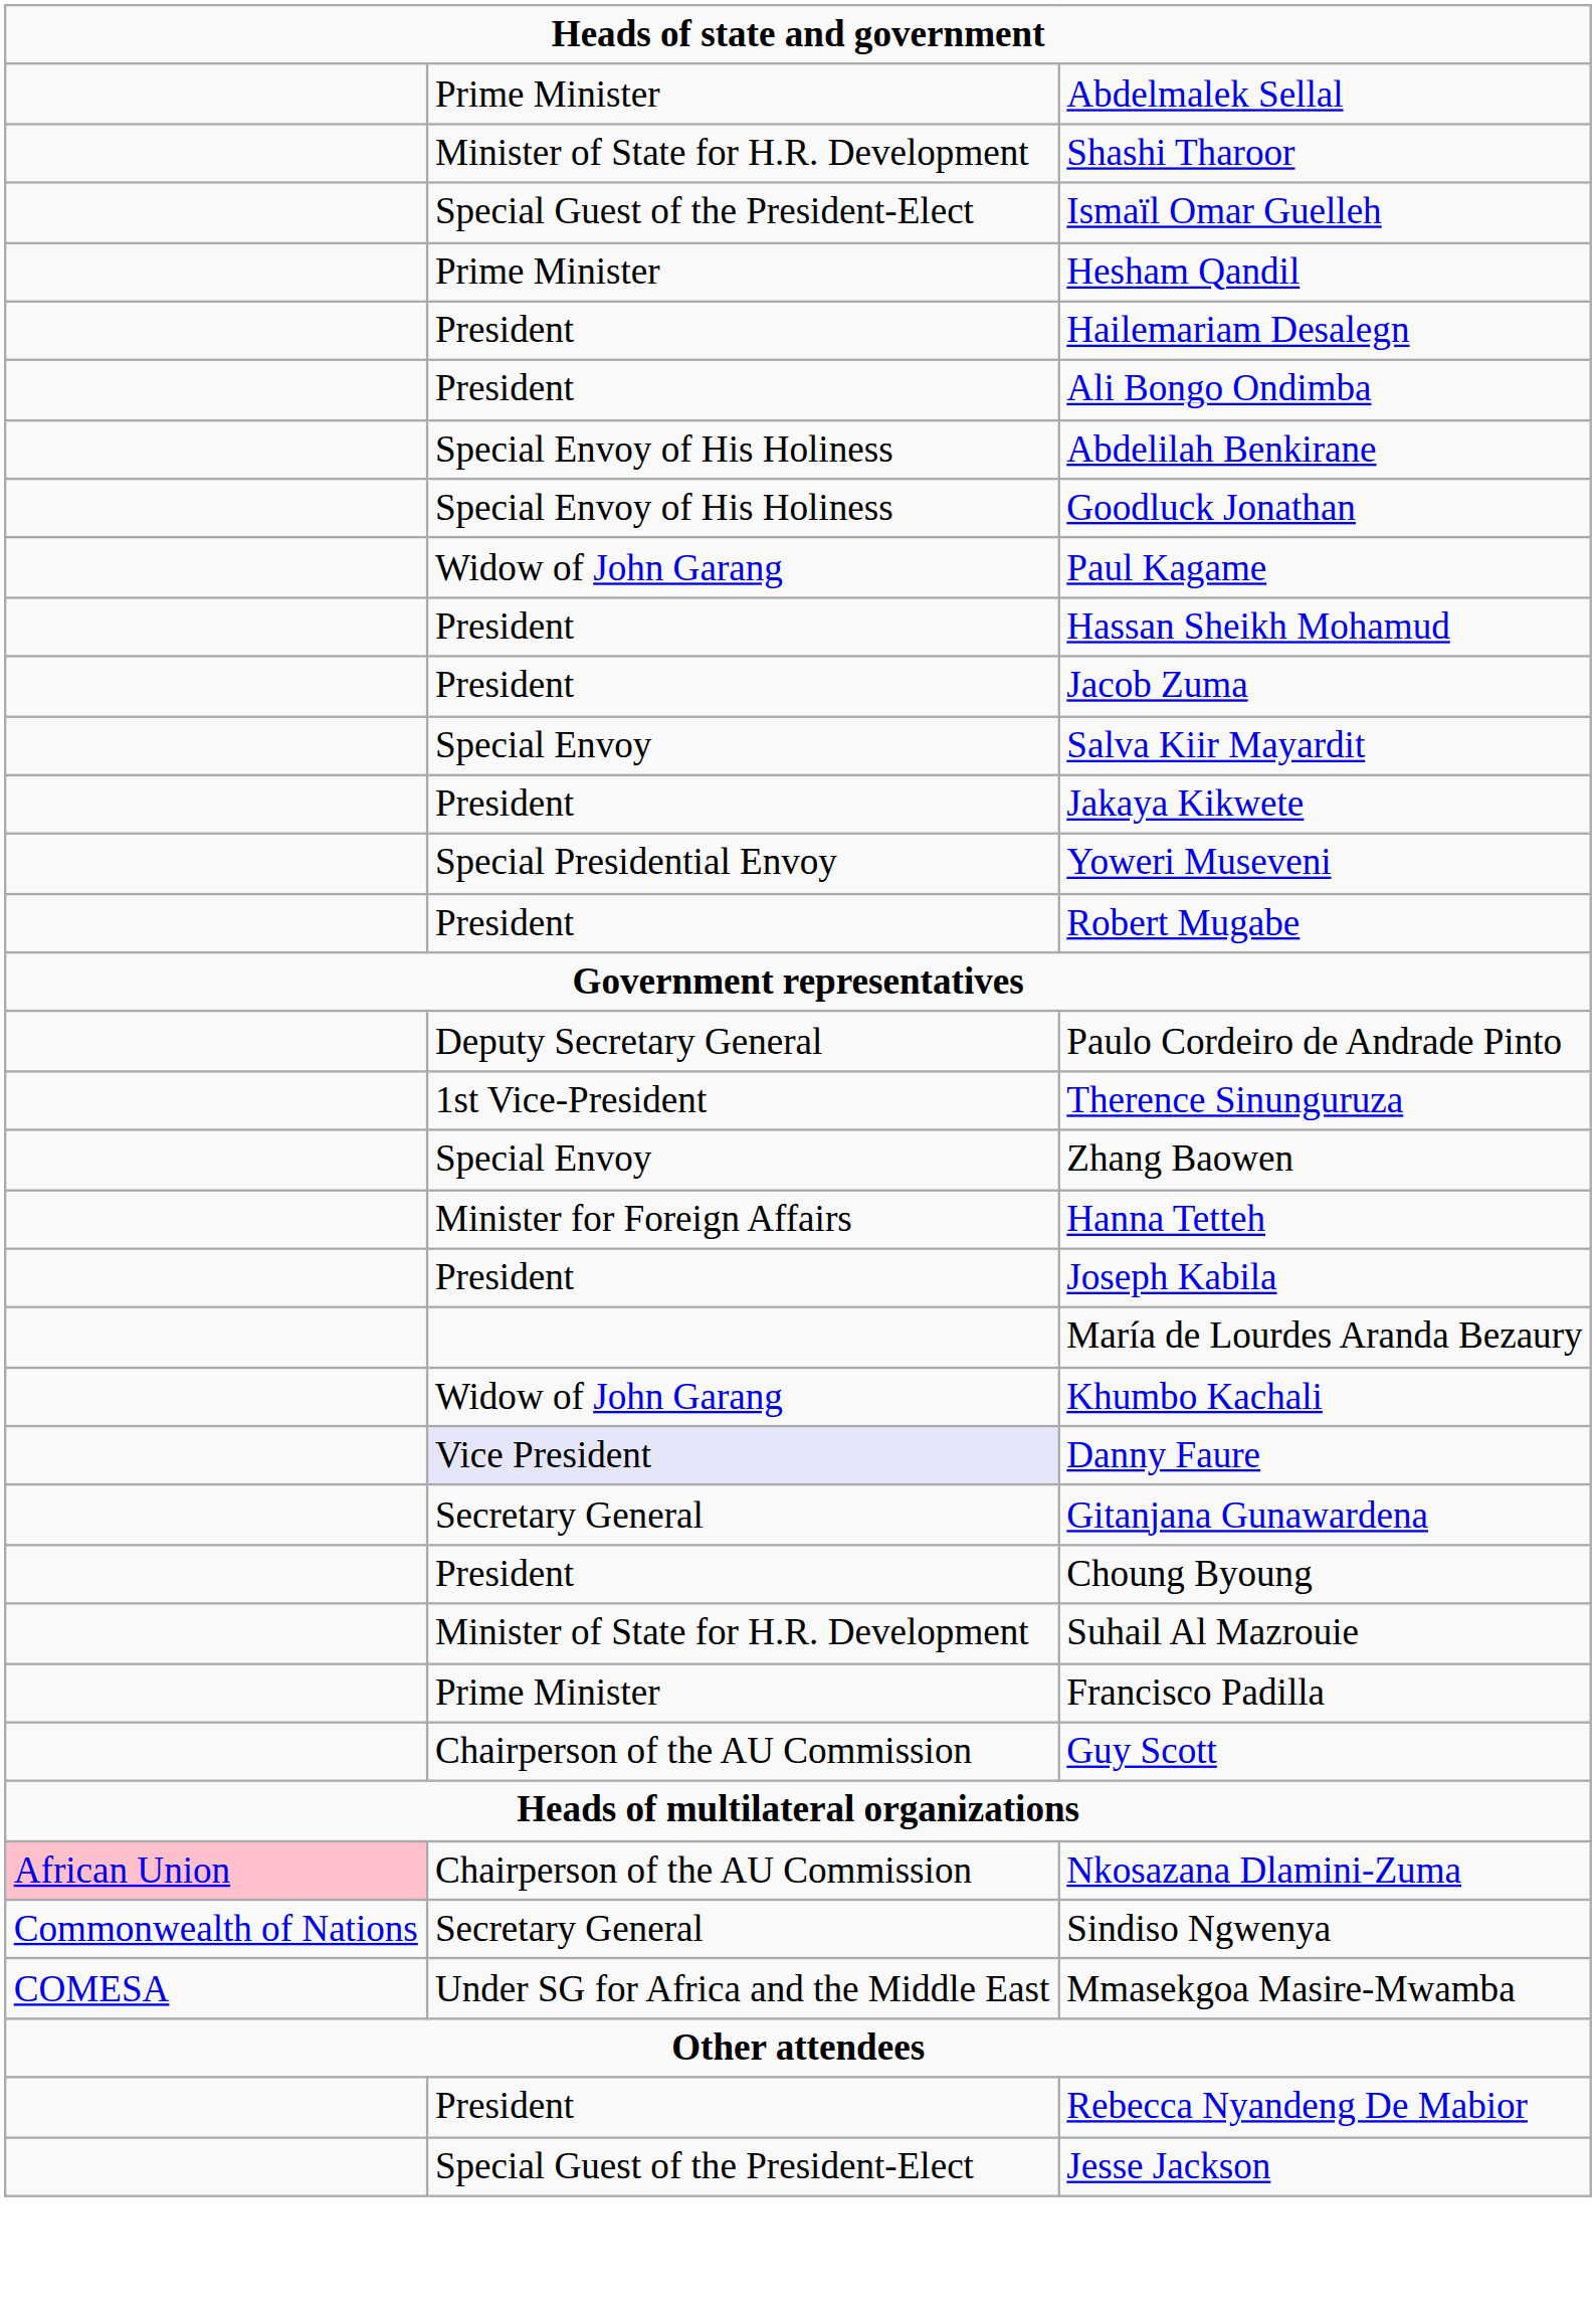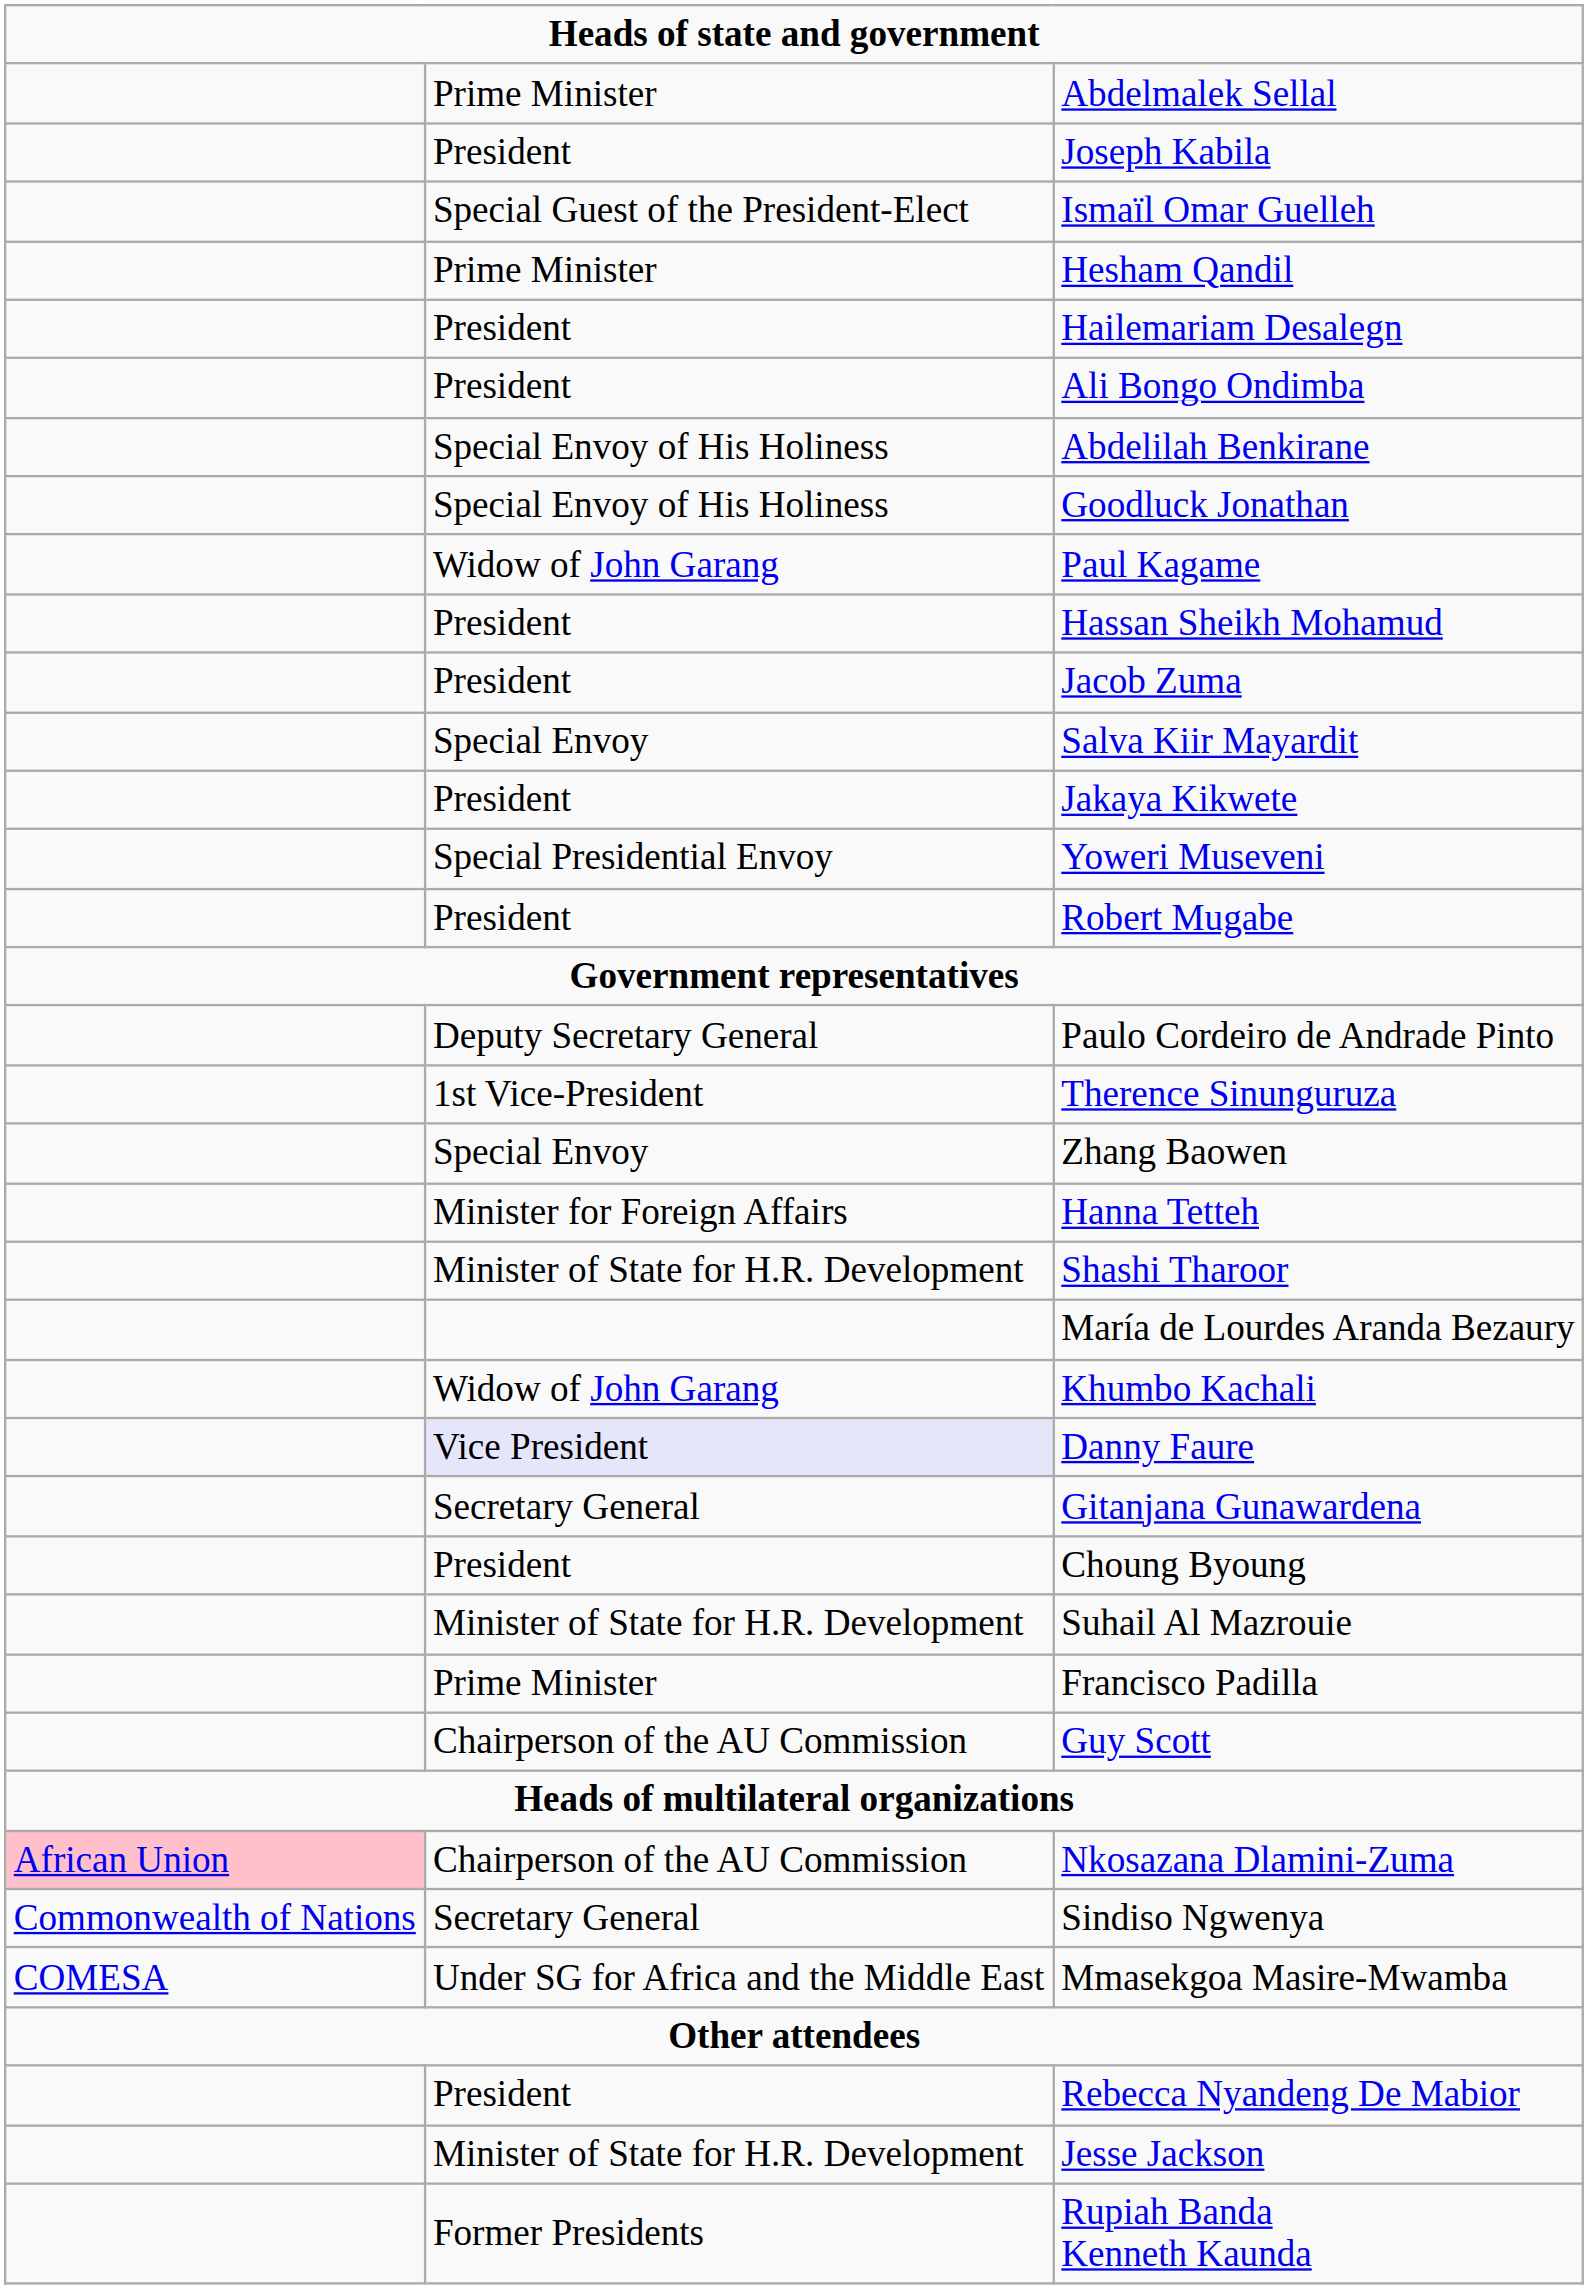rows swapped: Joseph Kabila <-> Shashi Tharoor
Jesse Jackson | column 2: Special Guest of the President-Elect -> Minister of State for H.R. Development
+ row: Former Presidents | Rupiah Banda Kenneth Kaunda
